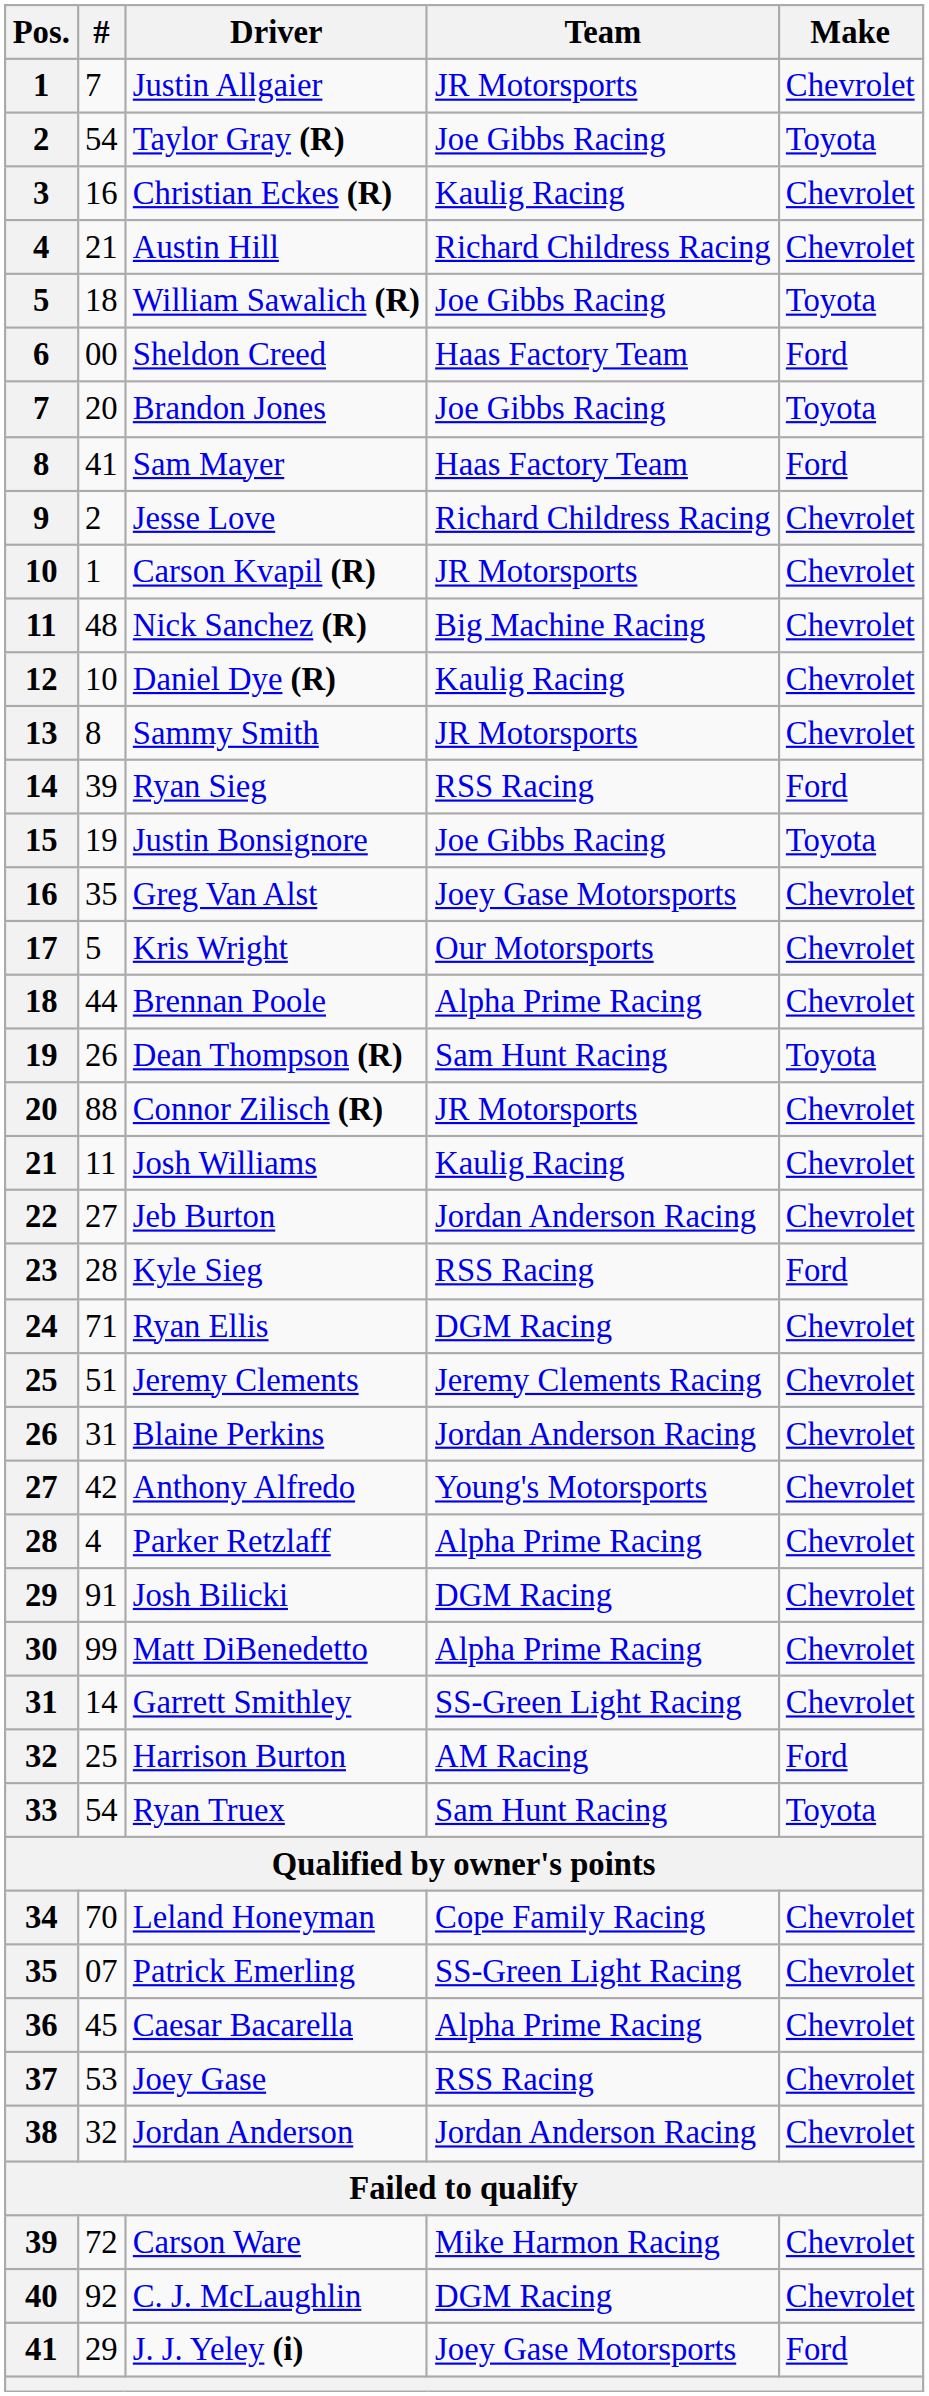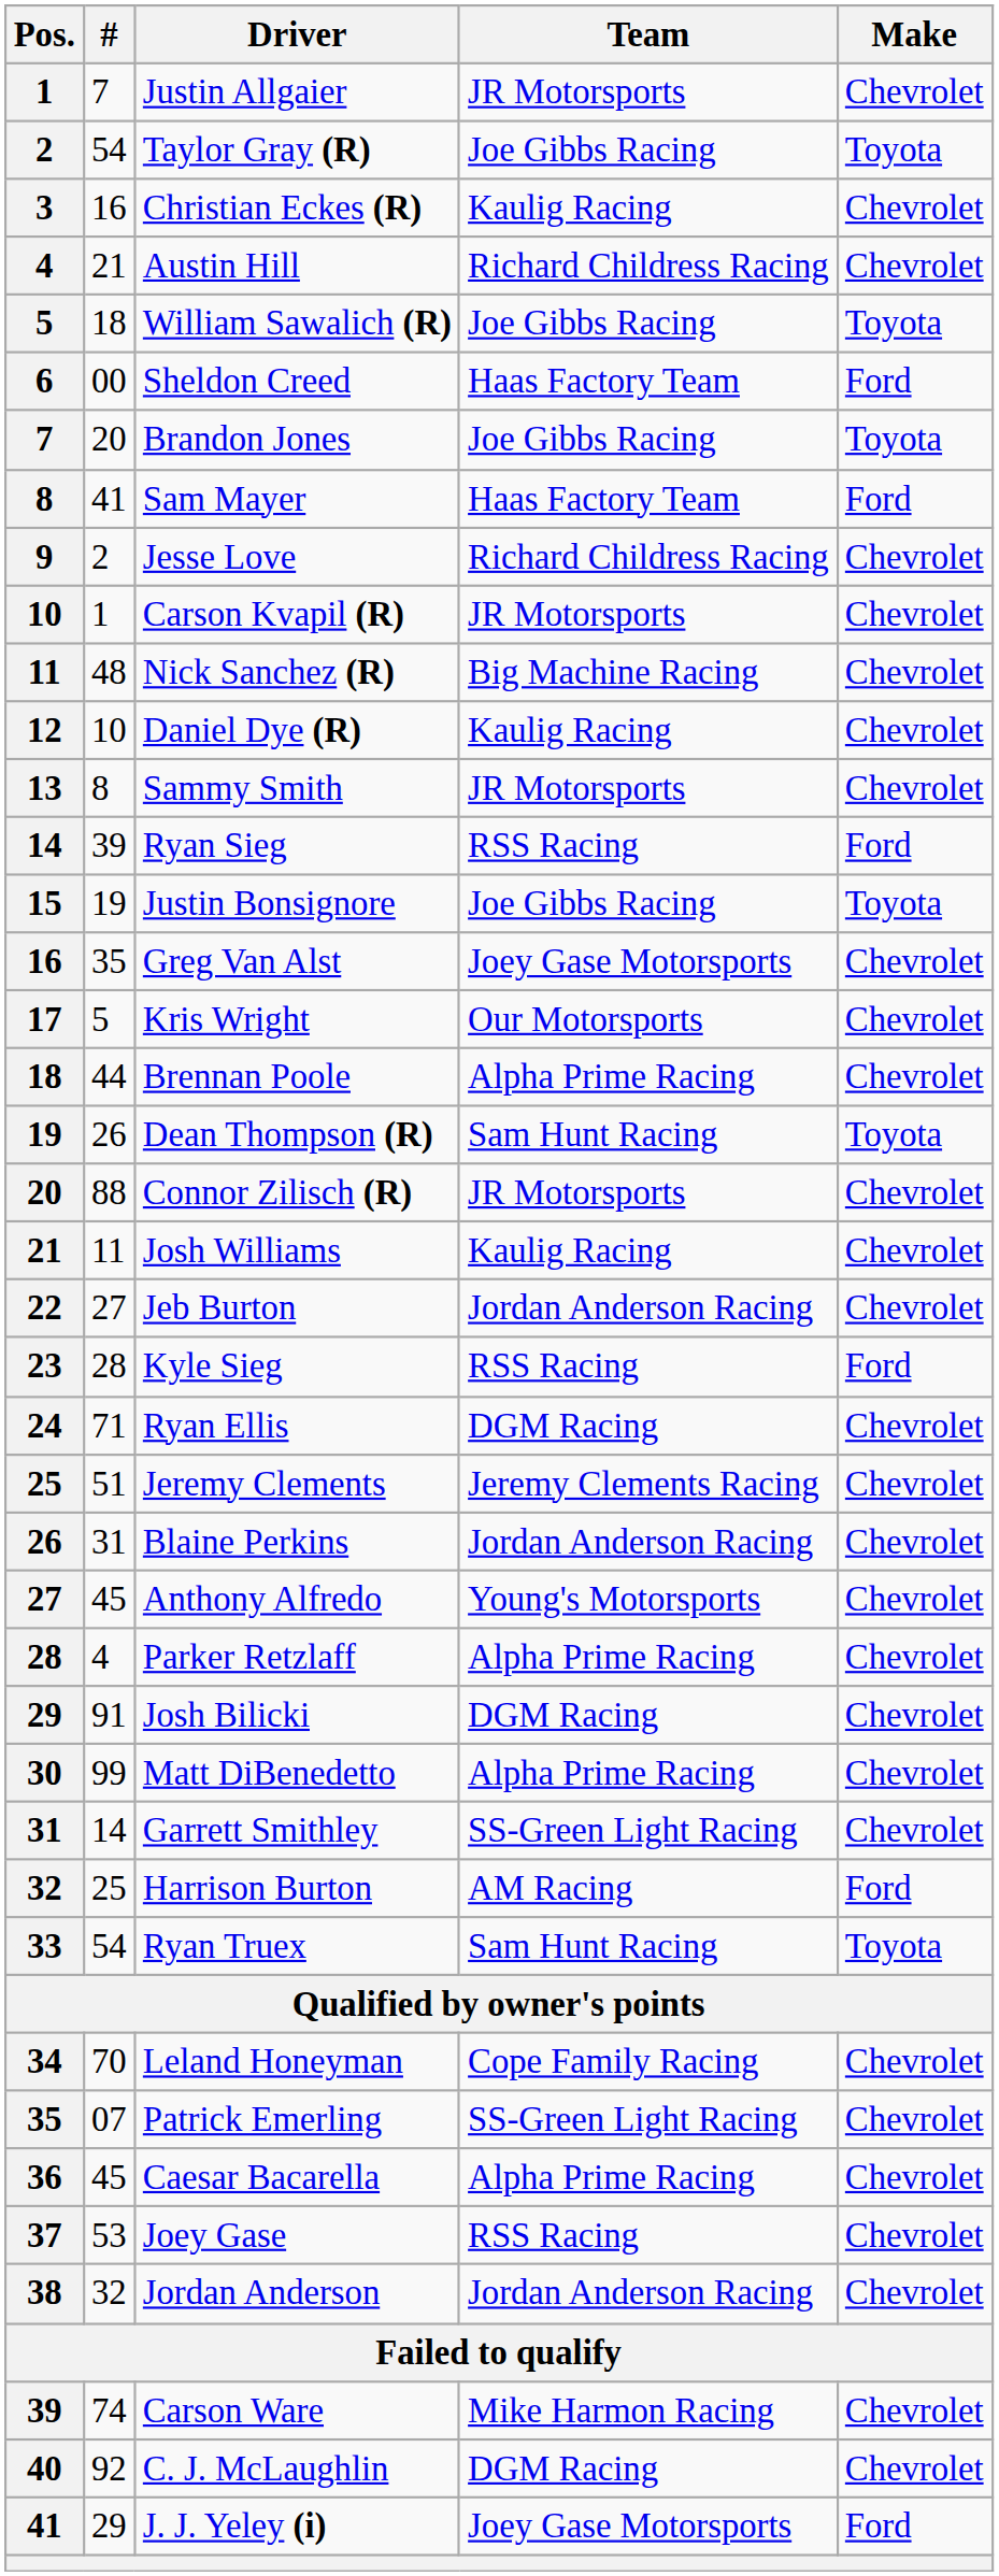Anthony Alfredo | #: 42 -> 45
Carson Ware | #: 72 -> 74
